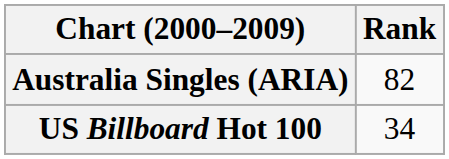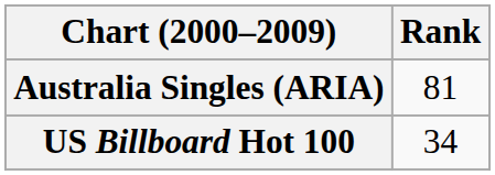Australia Singles (ARIA) | Rank: 82 -> 81
